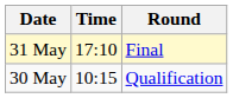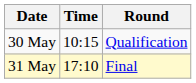rows swapped: 30 May <-> 31 May
